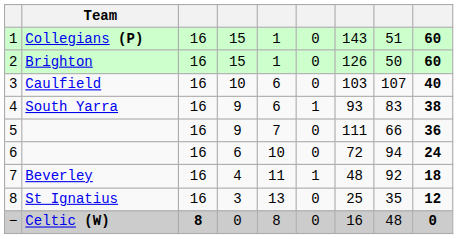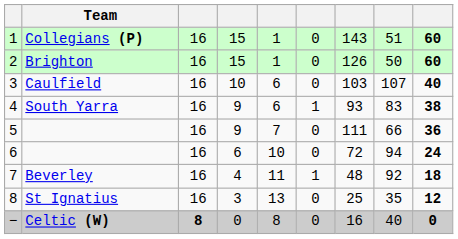− | column 8: 48 -> 40
